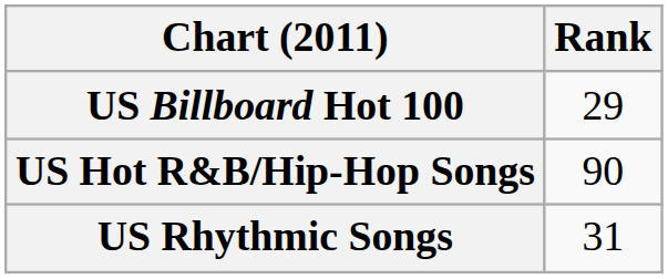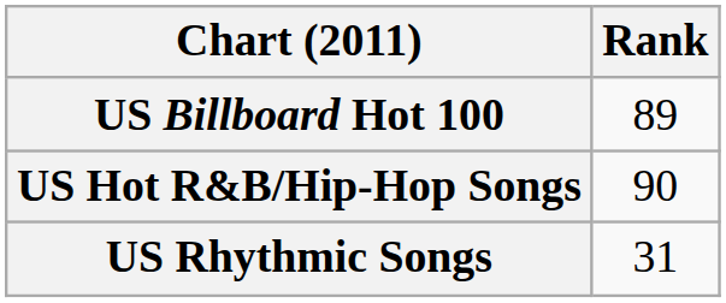US Billboard Hot 100 | Rank: 29 -> 89
